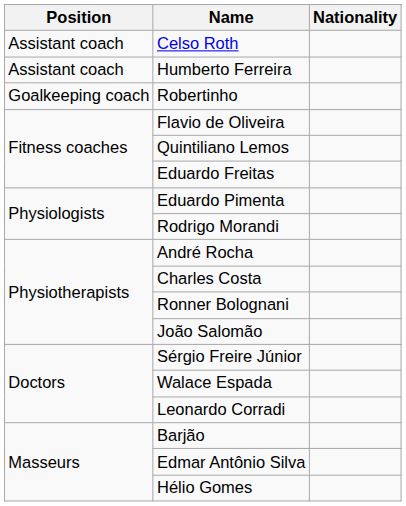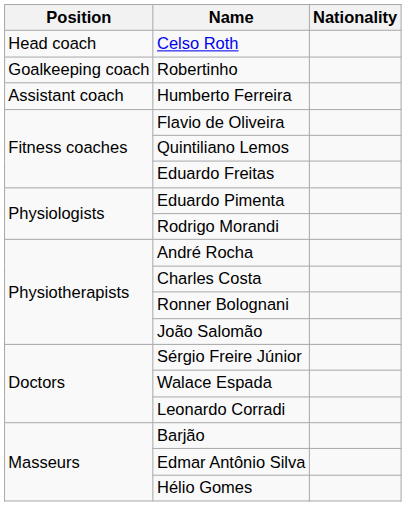Celso Roth | Position: Assistant coach -> Head coach
rows swapped: Humberto Ferreira <-> Robertinho
